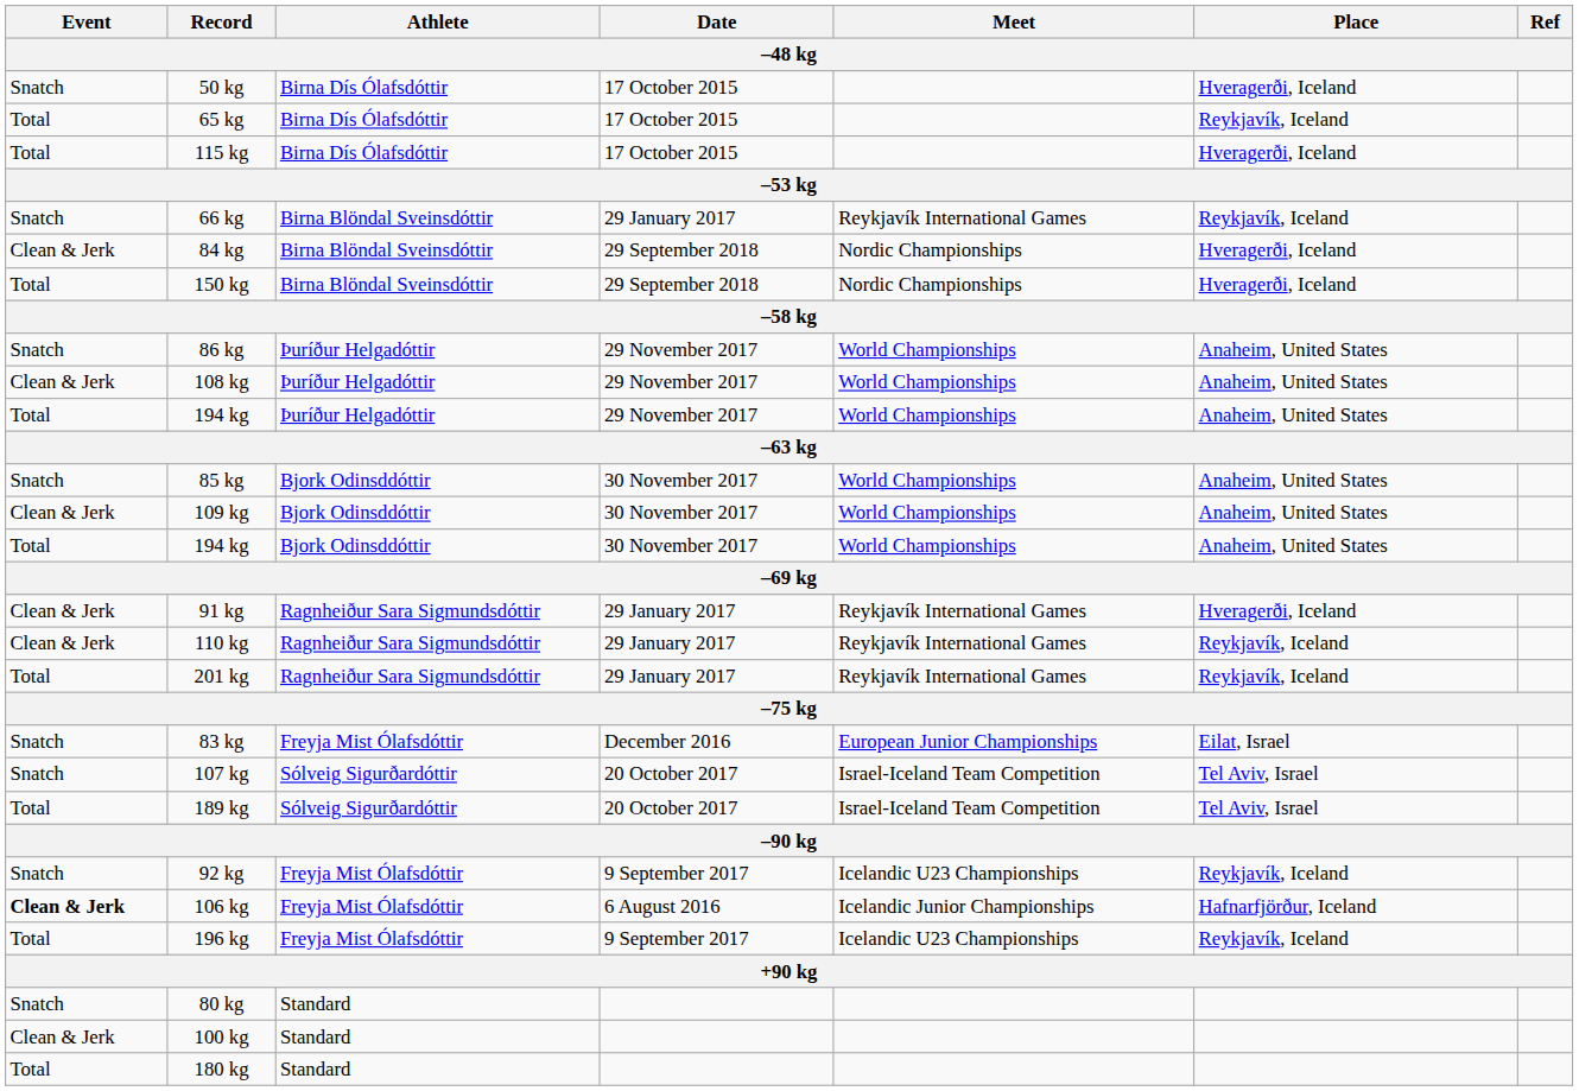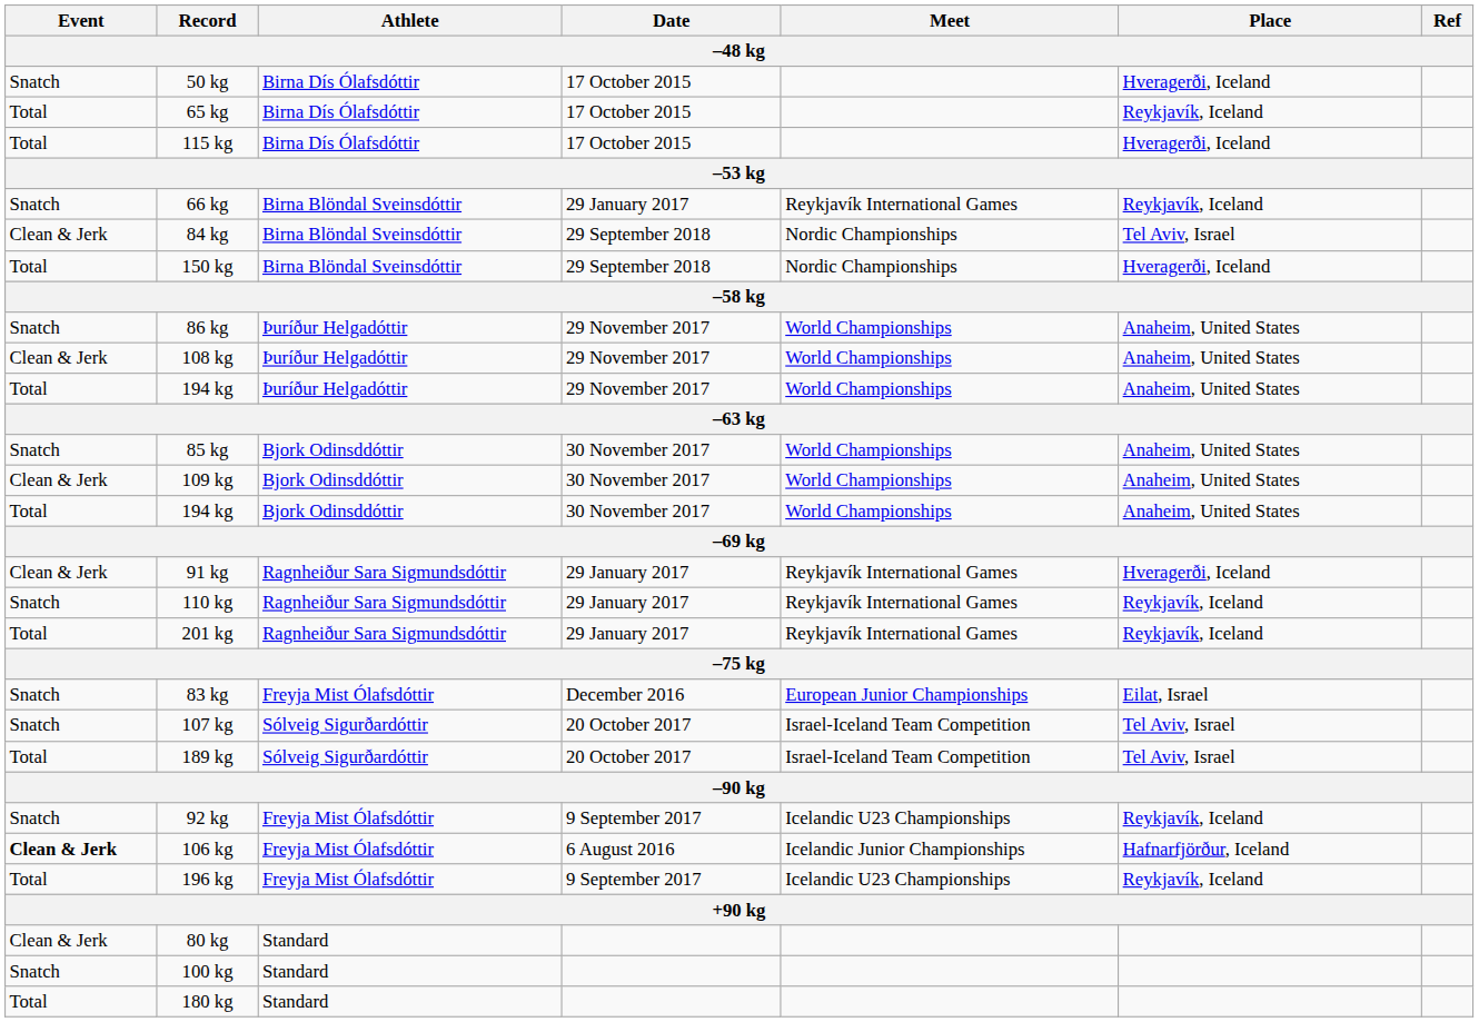84 kg | Place: Hveragerði, Iceland -> Tel Aviv, Israel
110 kg | Event: Clean & Jerk -> Snatch
80 kg | Event: Snatch -> Clean & Jerk
100 kg | Event: Clean & Jerk -> Snatch
